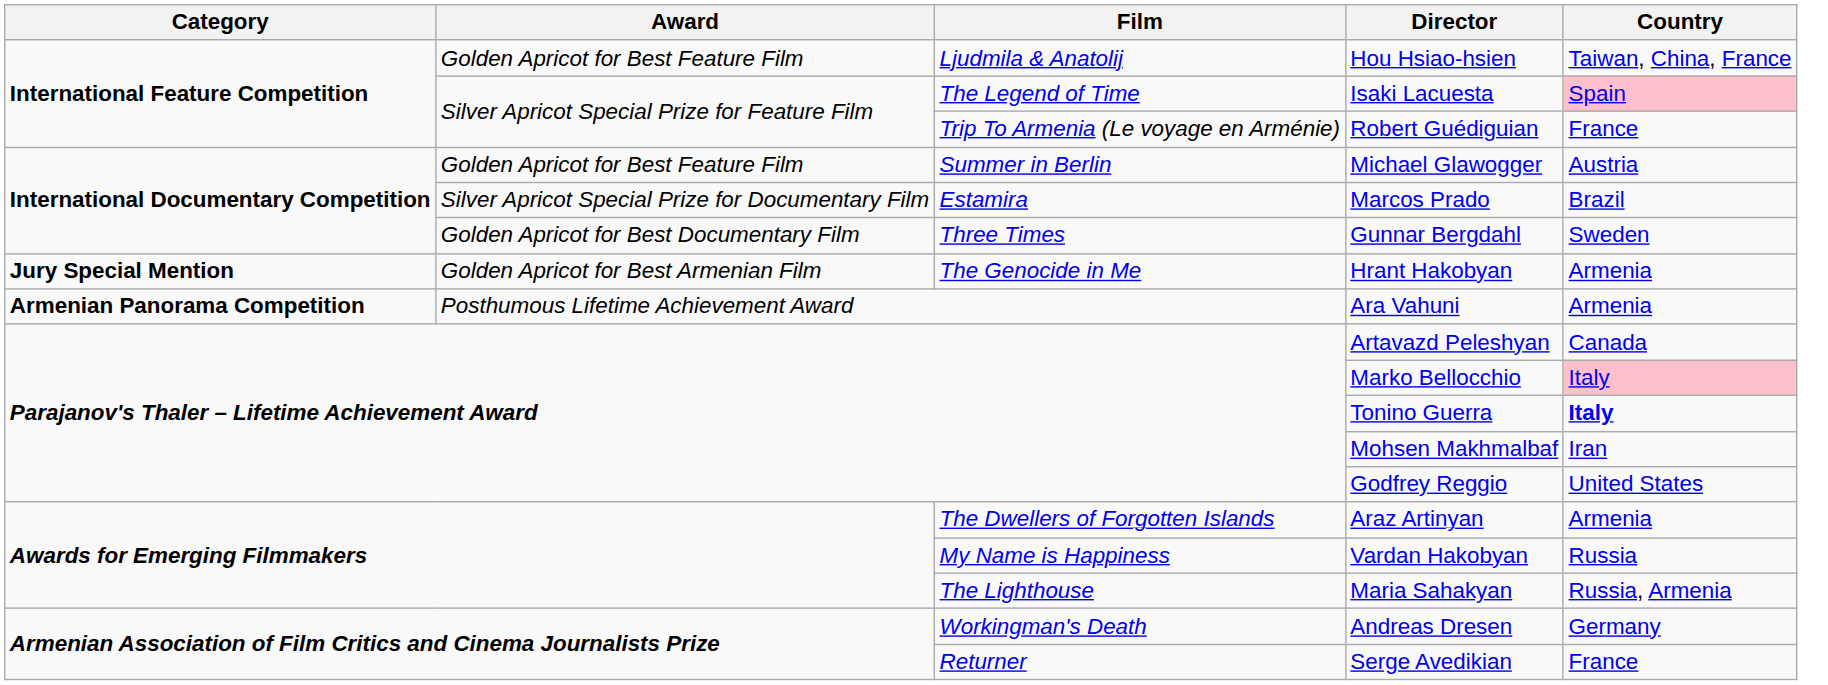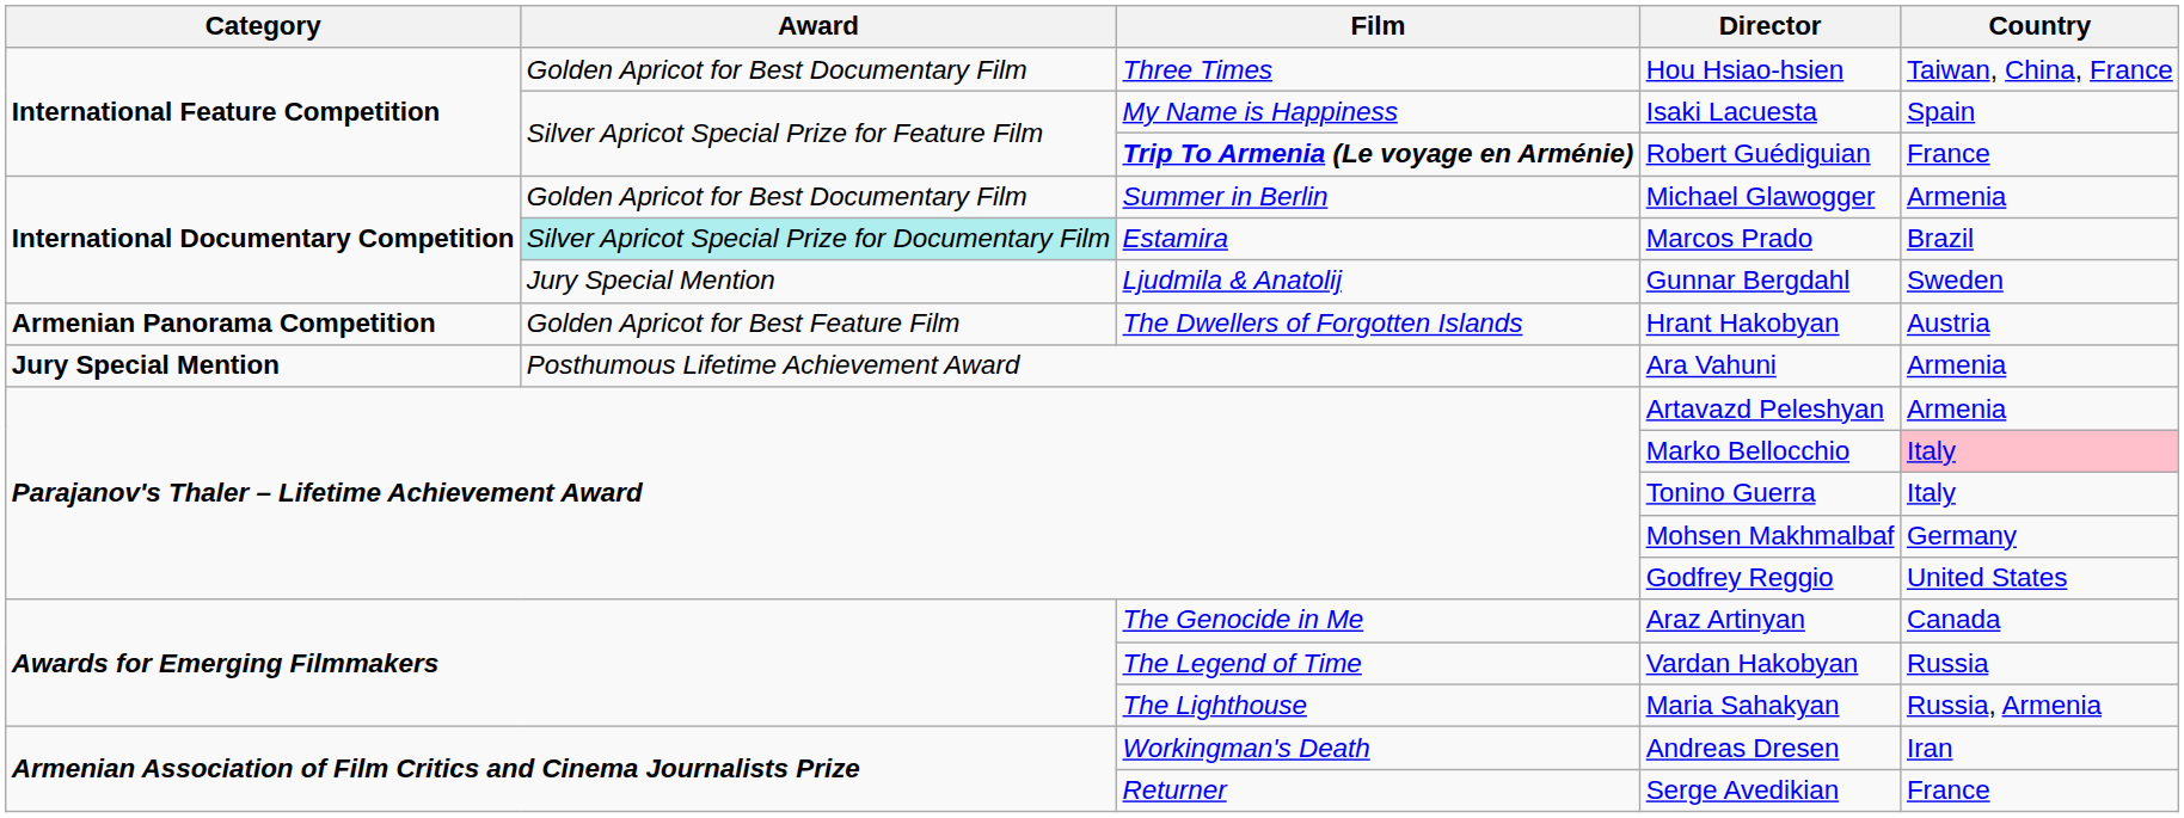Hou Hsiao-hsien | Award: Golden Apricot for Best Feature Film -> Golden Apricot for Best Documentary Film
Hou Hsiao-hsien | Film: Ljudmila & Anatolij -> Three Times
Isaki Lacuesta | Film: The Legend of Time -> My Name is Happiness
Isaki Lacuesta | Country: pink background -> no background
Robert Guédiguian | Film: normal -> bold
Michael Glawogger | Award: Golden Apricot for Best Feature Film -> Golden Apricot for Best Documentary Film
Michael Glawogger | Country: Austria -> Armenia
Marcos Prado | Award: no background -> paleturquoise background
Gunnar Bergdahl | Award: Golden Apricot for Best Documentary Film -> Jury Special Mention
Gunnar Bergdahl | Film: Three Times -> Ljudmila & Anatolij
Hrant Hakobyan | Category: Jury Special Mention -> Armenian Panorama Competition
Hrant Hakobyan | Award: Golden Apricot for Best Armenian Film -> Golden Apricot for Best Feature Film
Hrant Hakobyan | Film: The Genocide in Me -> The Dwellers of Forgotten Islands
Hrant Hakobyan | Country: Armenia -> Austria
Ara Vahuni | Category: Armenian Panorama Competition -> Jury Special Mention
Artavazd Peleshyan | Country: Canada -> Armenia
Tonino Guerra | Country: bold -> normal
Mohsen Makhmalbaf | Country: Iran -> Germany
Araz Artinyan | Film: The Dwellers of Forgotten Islands -> The Genocide in Me
Araz Artinyan | Country: Armenia -> Canada
Vardan Hakobyan | Film: My Name is Happiness -> The Legend of Time
Andreas Dresen | Country: Germany -> Iran
